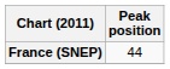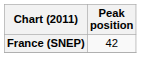France (SNEP) | Peak position: 44 -> 42
